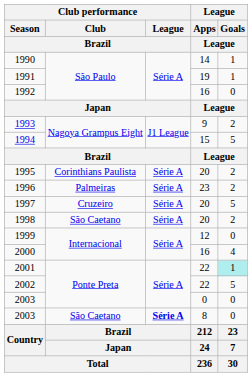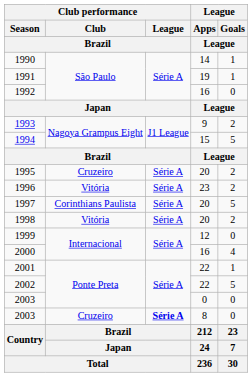1995 | Club performance / Club / Brazil: Corinthians Paulista -> Cruzeiro
1996 | Club performance / Club / Brazil: Palmeiras -> Vitória
1997 | Club performance / Club / Brazil: Cruzeiro -> Corinthians Paulista
1998 | Club performance / Club / Brazil: São Caetano -> Vitória
2001 | League / Goals / League: paleturquoise background -> no background
2003 / 8 | Club performance / Club / Brazil: São Caetano -> Cruzeiro
